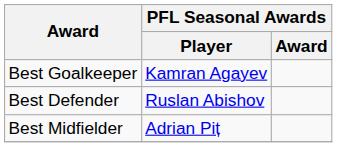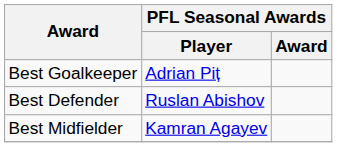Best Goalkeeper | PFL Seasonal Awards / Player: Kamran Agayev -> Adrian Piț
Best Midfielder | PFL Seasonal Awards / Player: Adrian Piț -> Kamran Agayev
